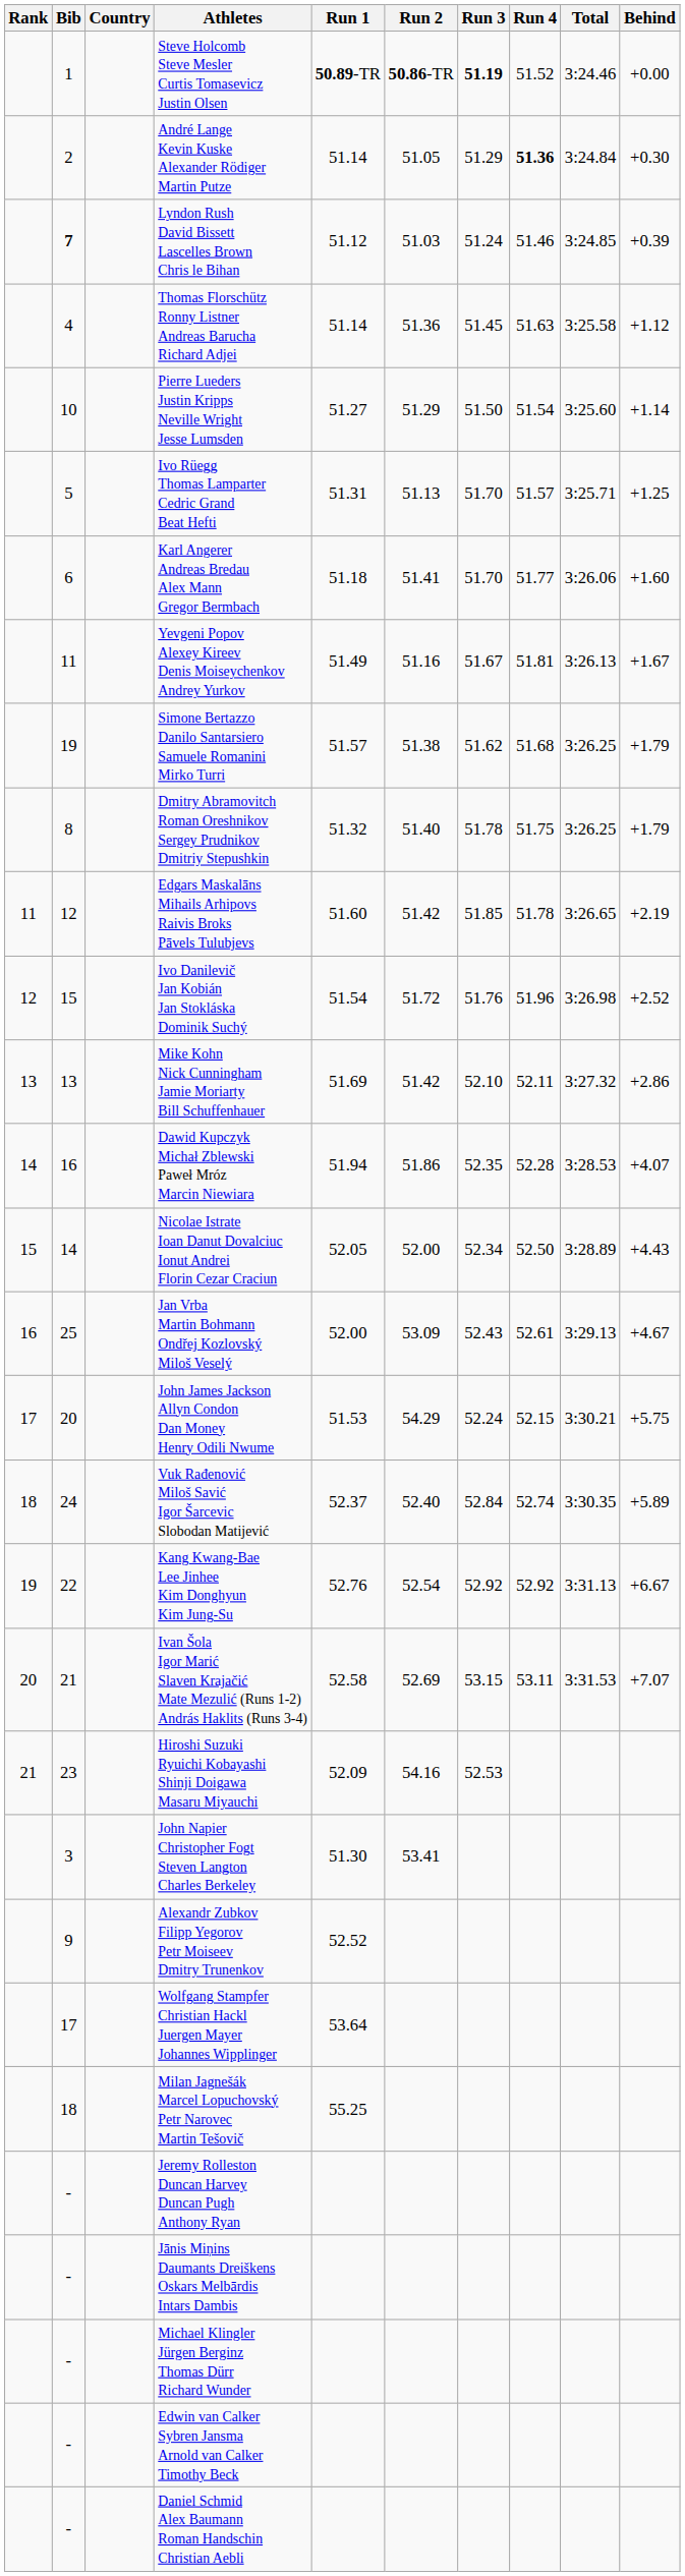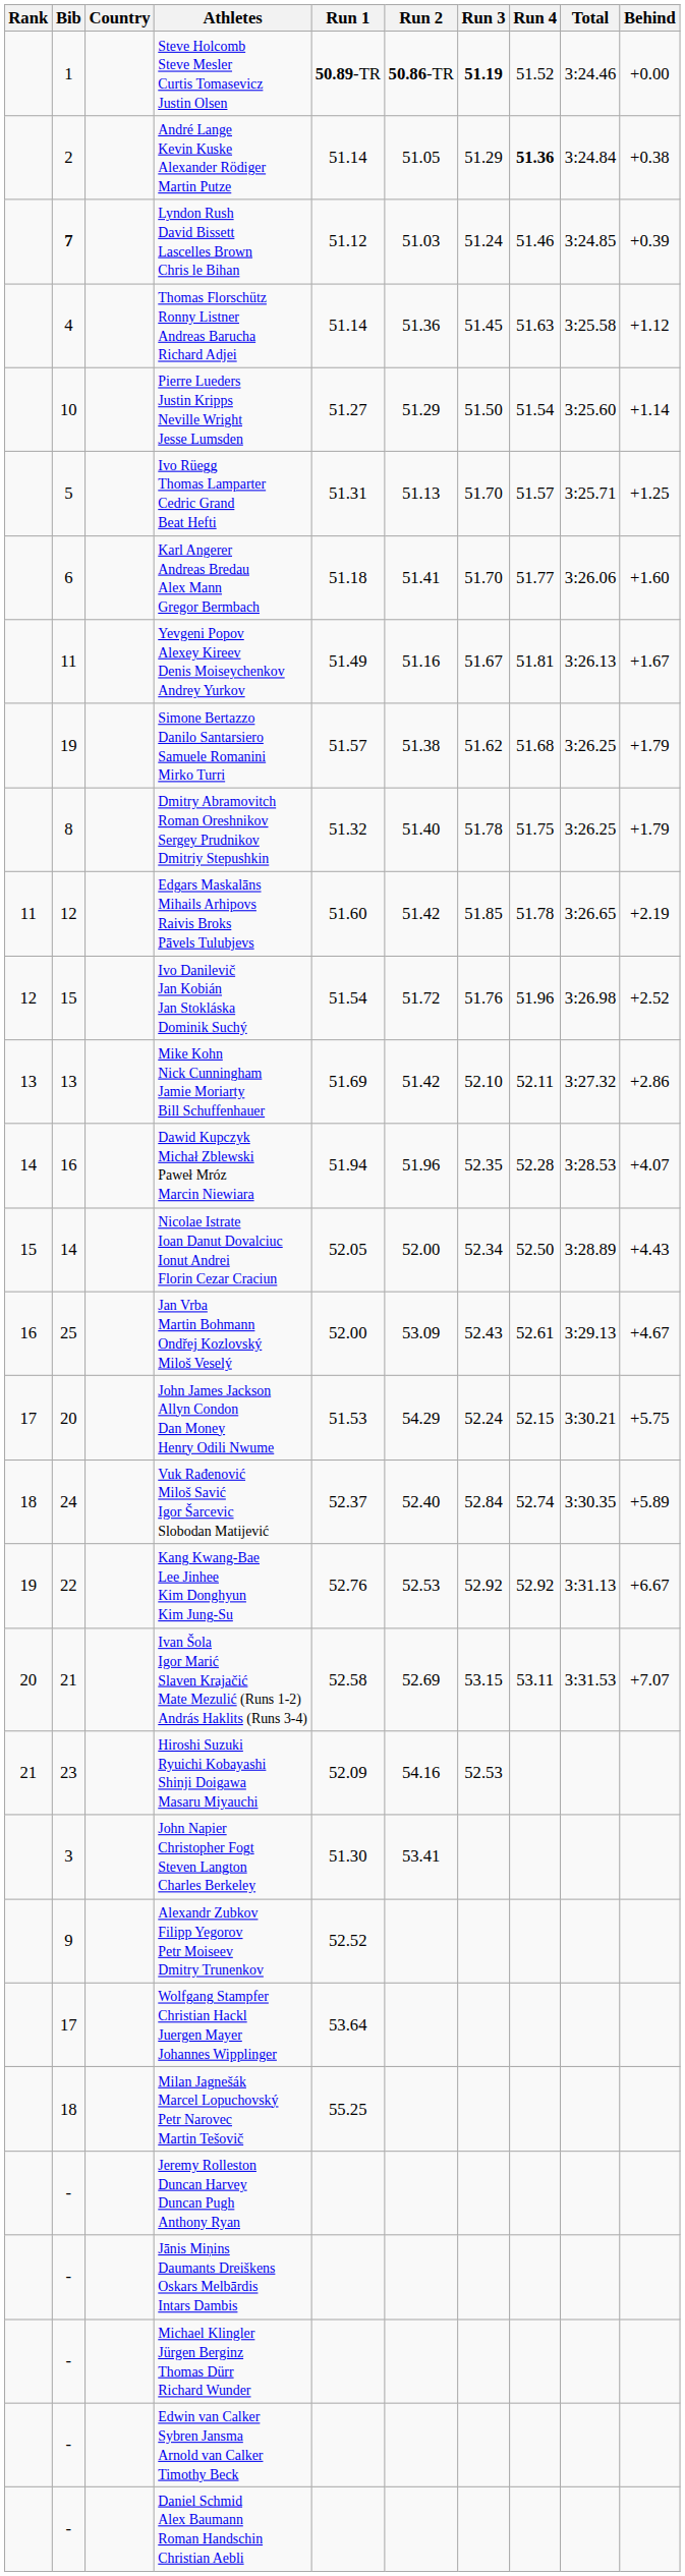André Lange Kevin Kuske Alexander Rödiger Martin Putze | Behind: +0.30 -> +0.38
Dawid Kupczyk Michał Zblewski Paweł Mróz Marcin Niewiara | Run 2: 51.86 -> 51.96
Kang Kwang-Bae Lee Jinhee Kim Donghyun Kim Jung-Su | Run 2: 52.54 -> 52.53
